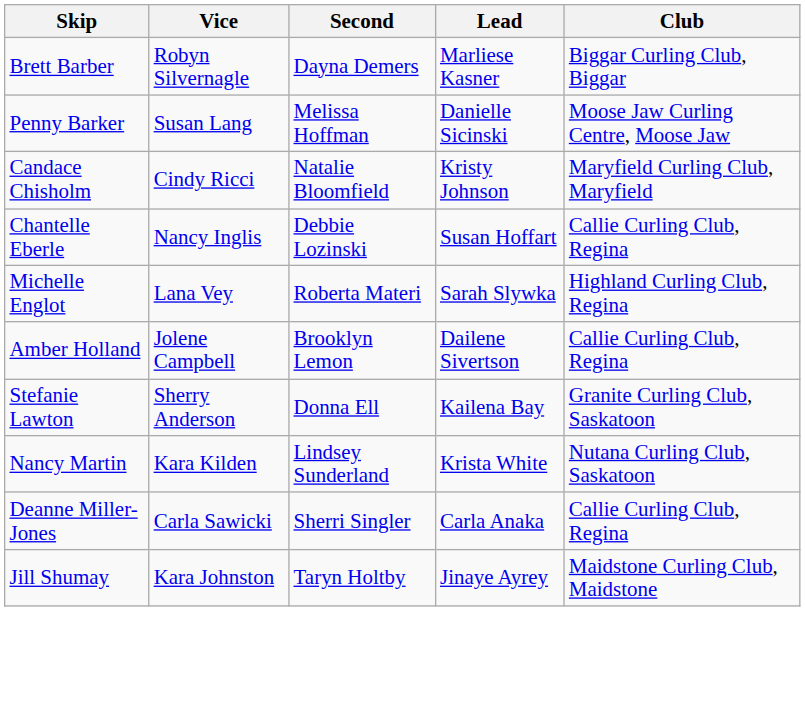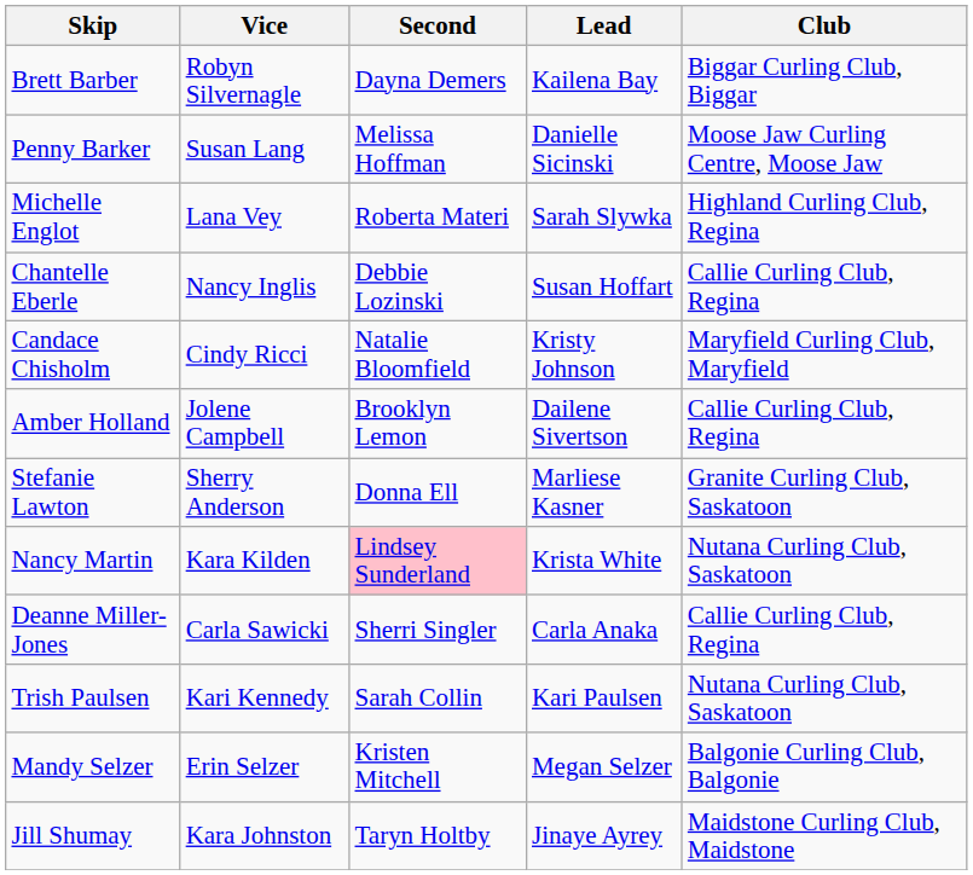Brett Barber | Lead: Marliese Kasner -> Kailena Bay
rows swapped: Candace Chisholm <-> Michelle Englot
Stefanie Lawton | Lead: Kailena Bay -> Marliese Kasner
Nancy Martin | Second: no background -> pink background
+ row: Trish Paulsen | Kari Kennedy | Sarah Collin | Kari Paulsen | Nutana Curling Club, Saskatoon
+ row: Mandy Selzer | Erin Selzer | Kristen Mitchell | Megan Selzer | Balgonie Curling Club, Balgonie
